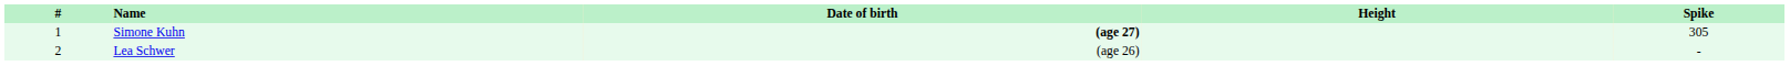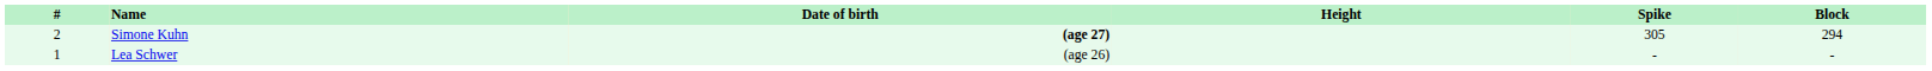+ column: Block | 294 | -
Simone Kuhn | #: 1 -> 2
Lea Schwer | #: 2 -> 1
